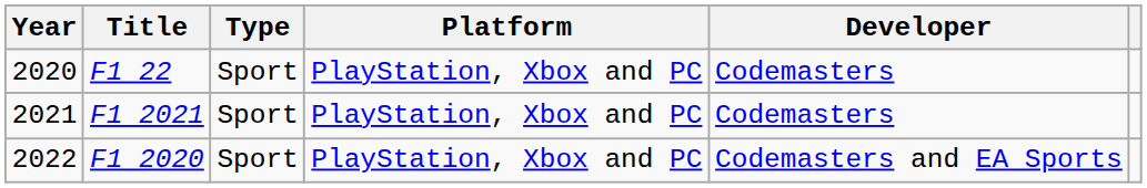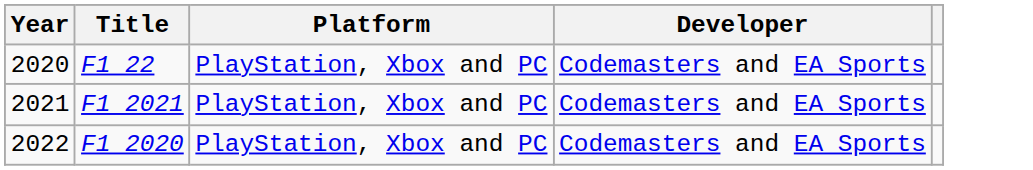- column: Type | Sport | Sport | Sport
2020 | Developer: Codemasters -> Codemasters and EA Sports
2021 | Developer: Codemasters -> Codemasters and EA Sports
